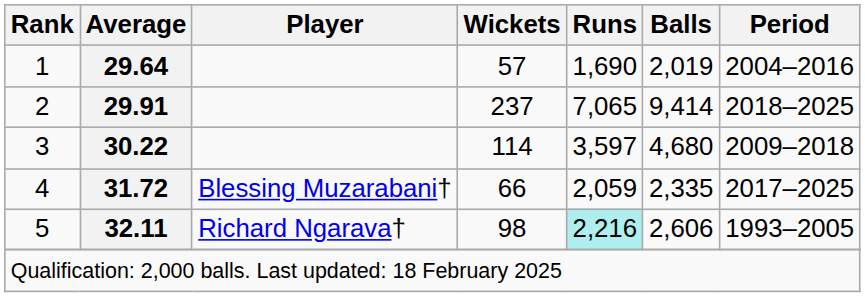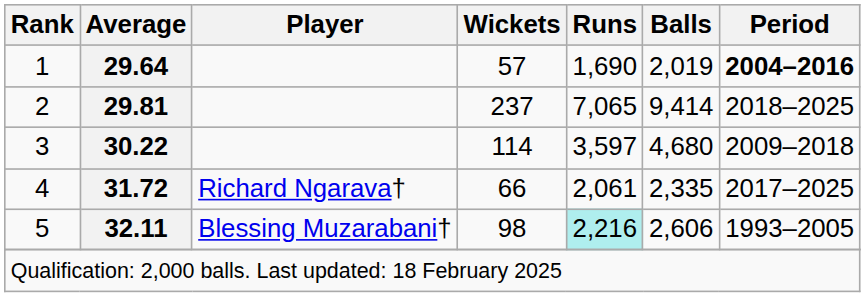1 | Period: normal -> bold
2 | Average: 29.91 -> 29.81
4 | Player: Blessing Muzarabani† -> Richard Ngarava†
4 | Runs: 2,059 -> 2,061
5 | Player: Richard Ngarava† -> Blessing Muzarabani†
